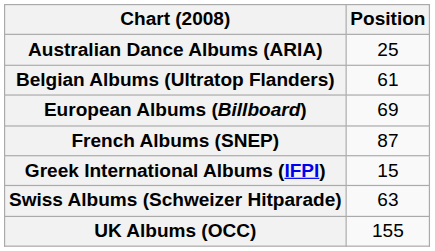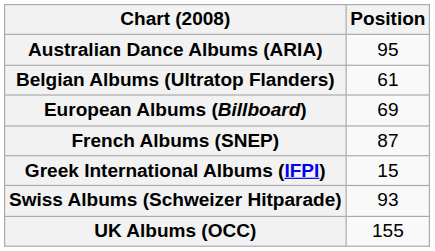Australian Dance Albums (ARIA) | Position: 25 -> 95
Swiss Albums (Schweizer Hitparade) | Position: 63 -> 93
